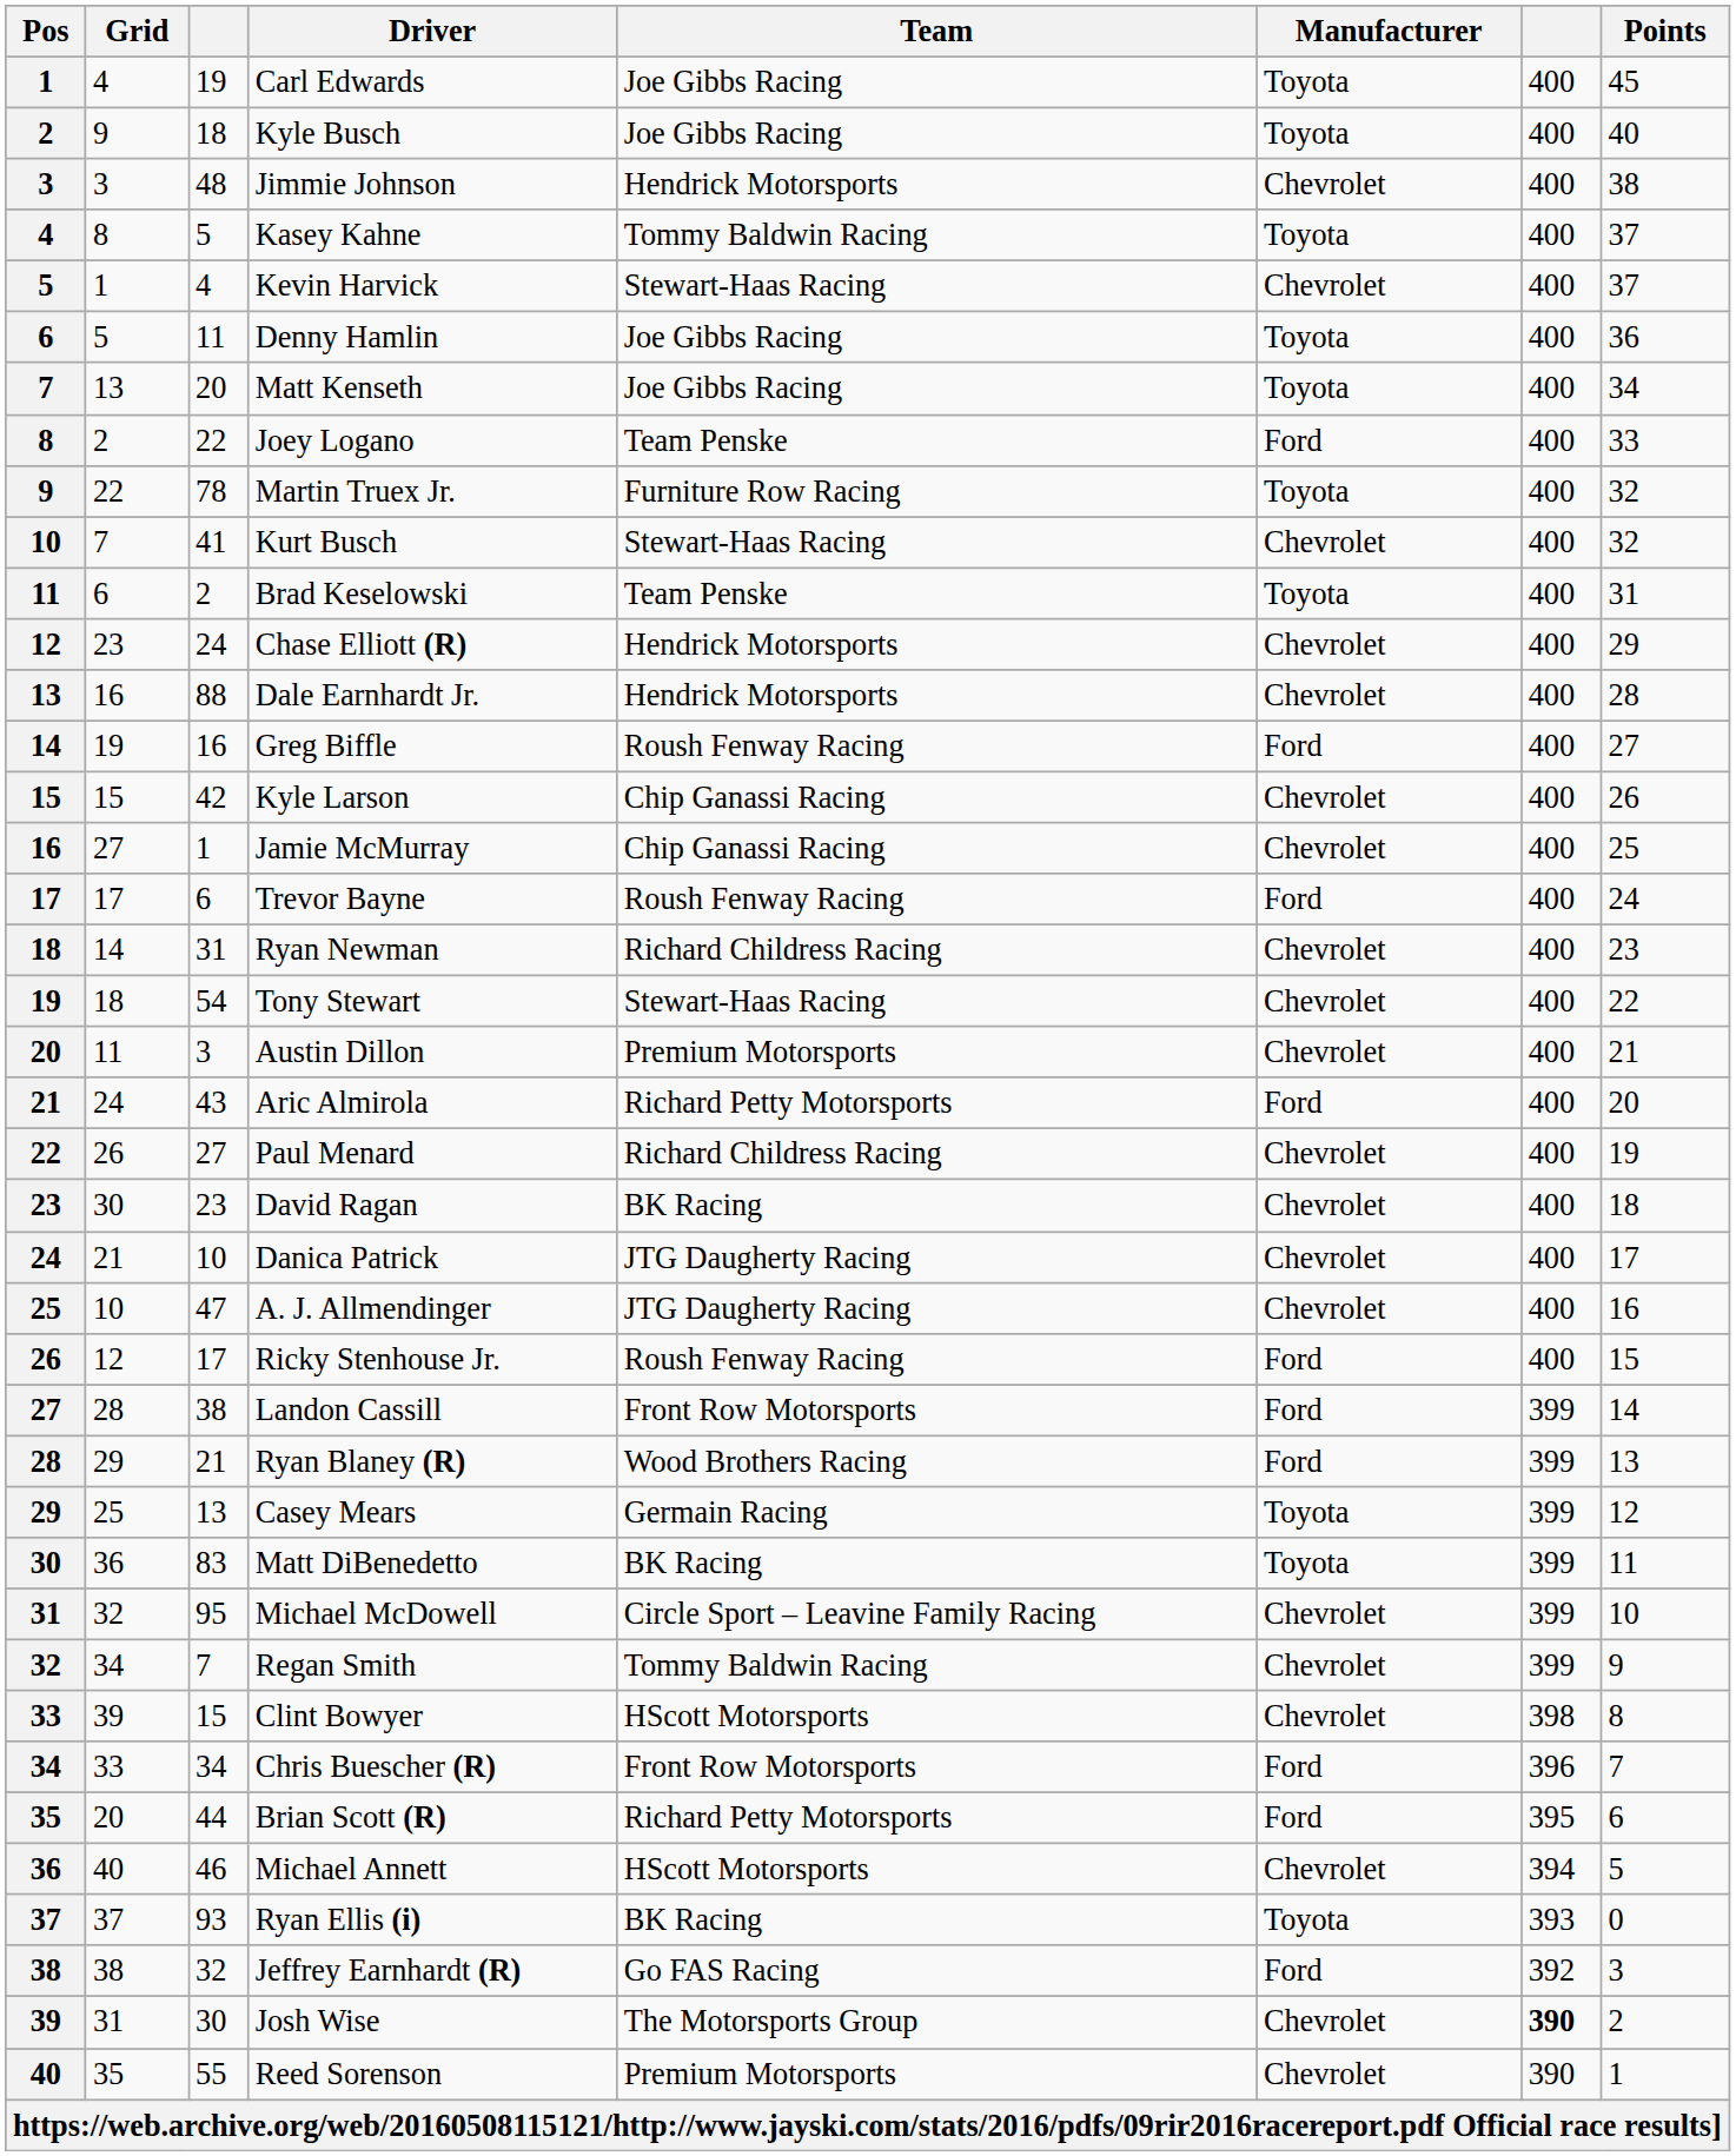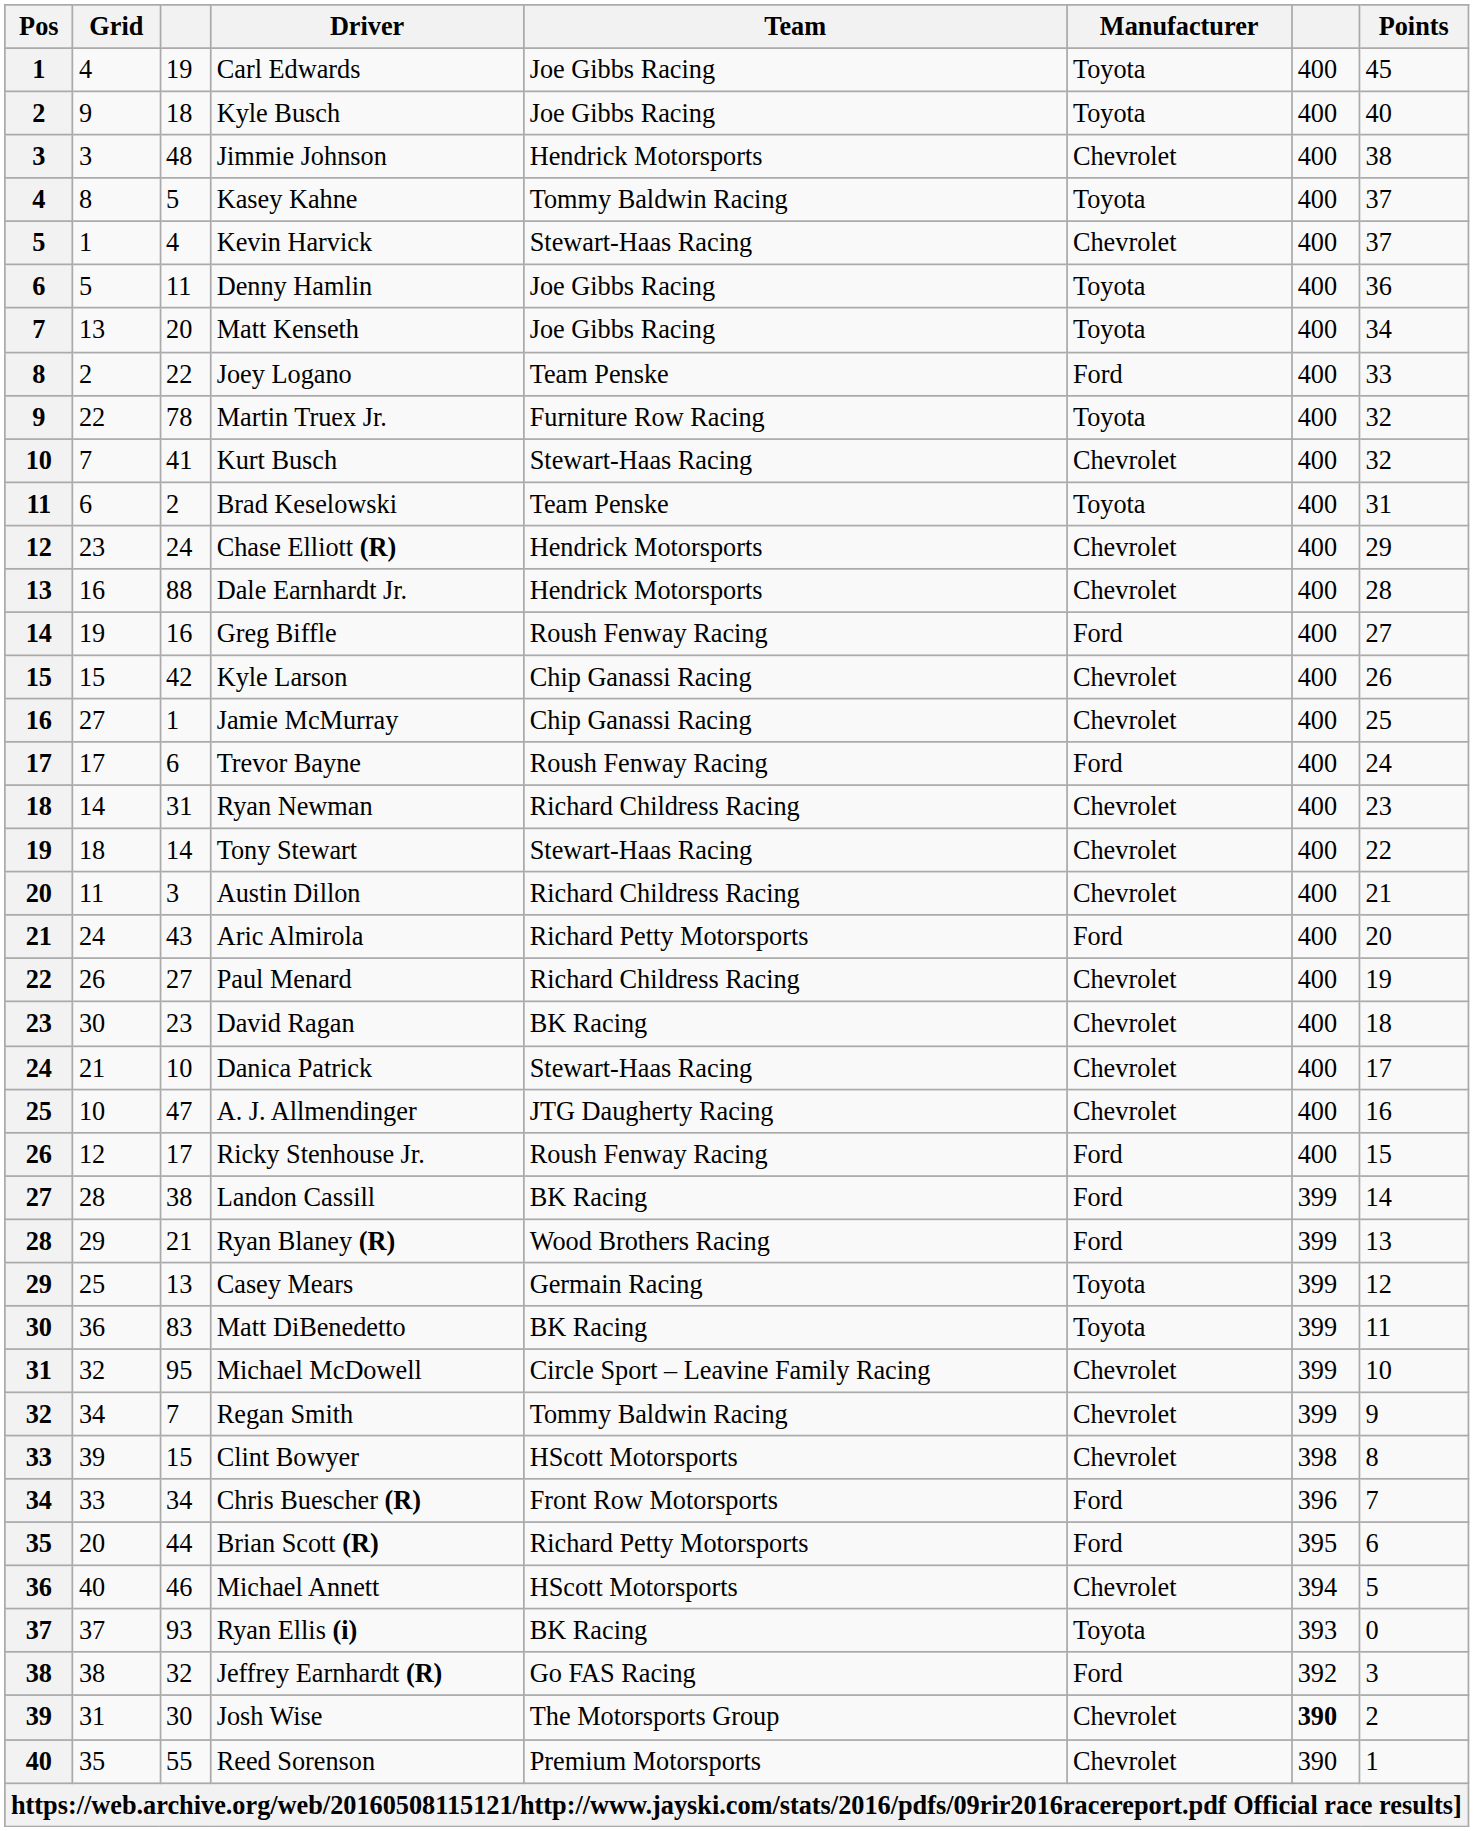Tony Stewart | column 3: 54 -> 14
Austin Dillon | Team: Premium Motorsports -> Richard Childress Racing
Danica Patrick | Team: JTG Daugherty Racing -> Stewart-Haas Racing
Landon Cassill | Team: Front Row Motorsports -> BK Racing
